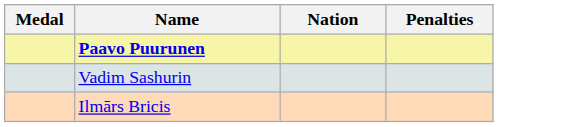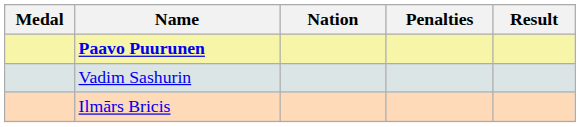+ column: Result
